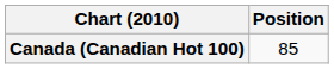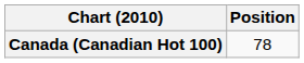Canada (Canadian Hot 100) | Position: 85 -> 78
